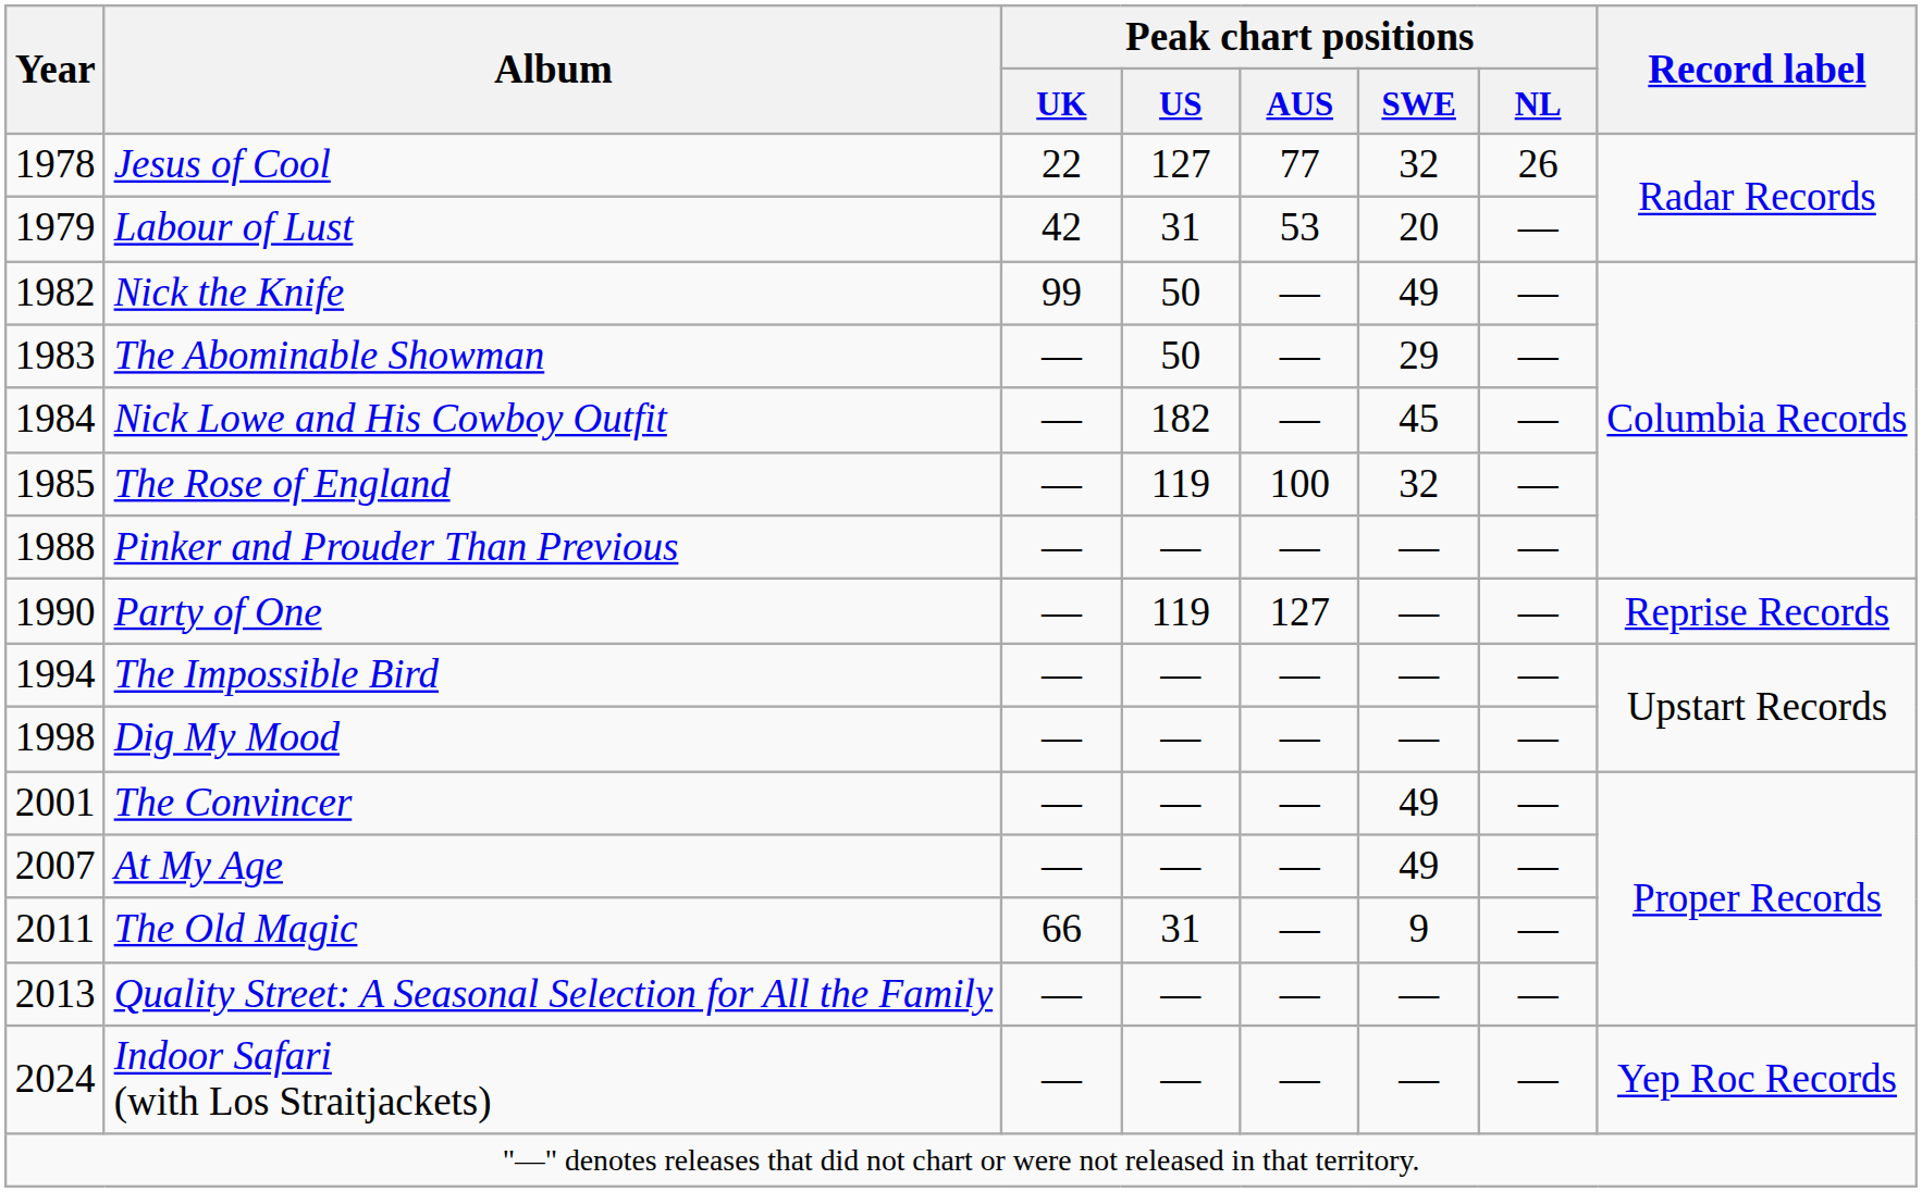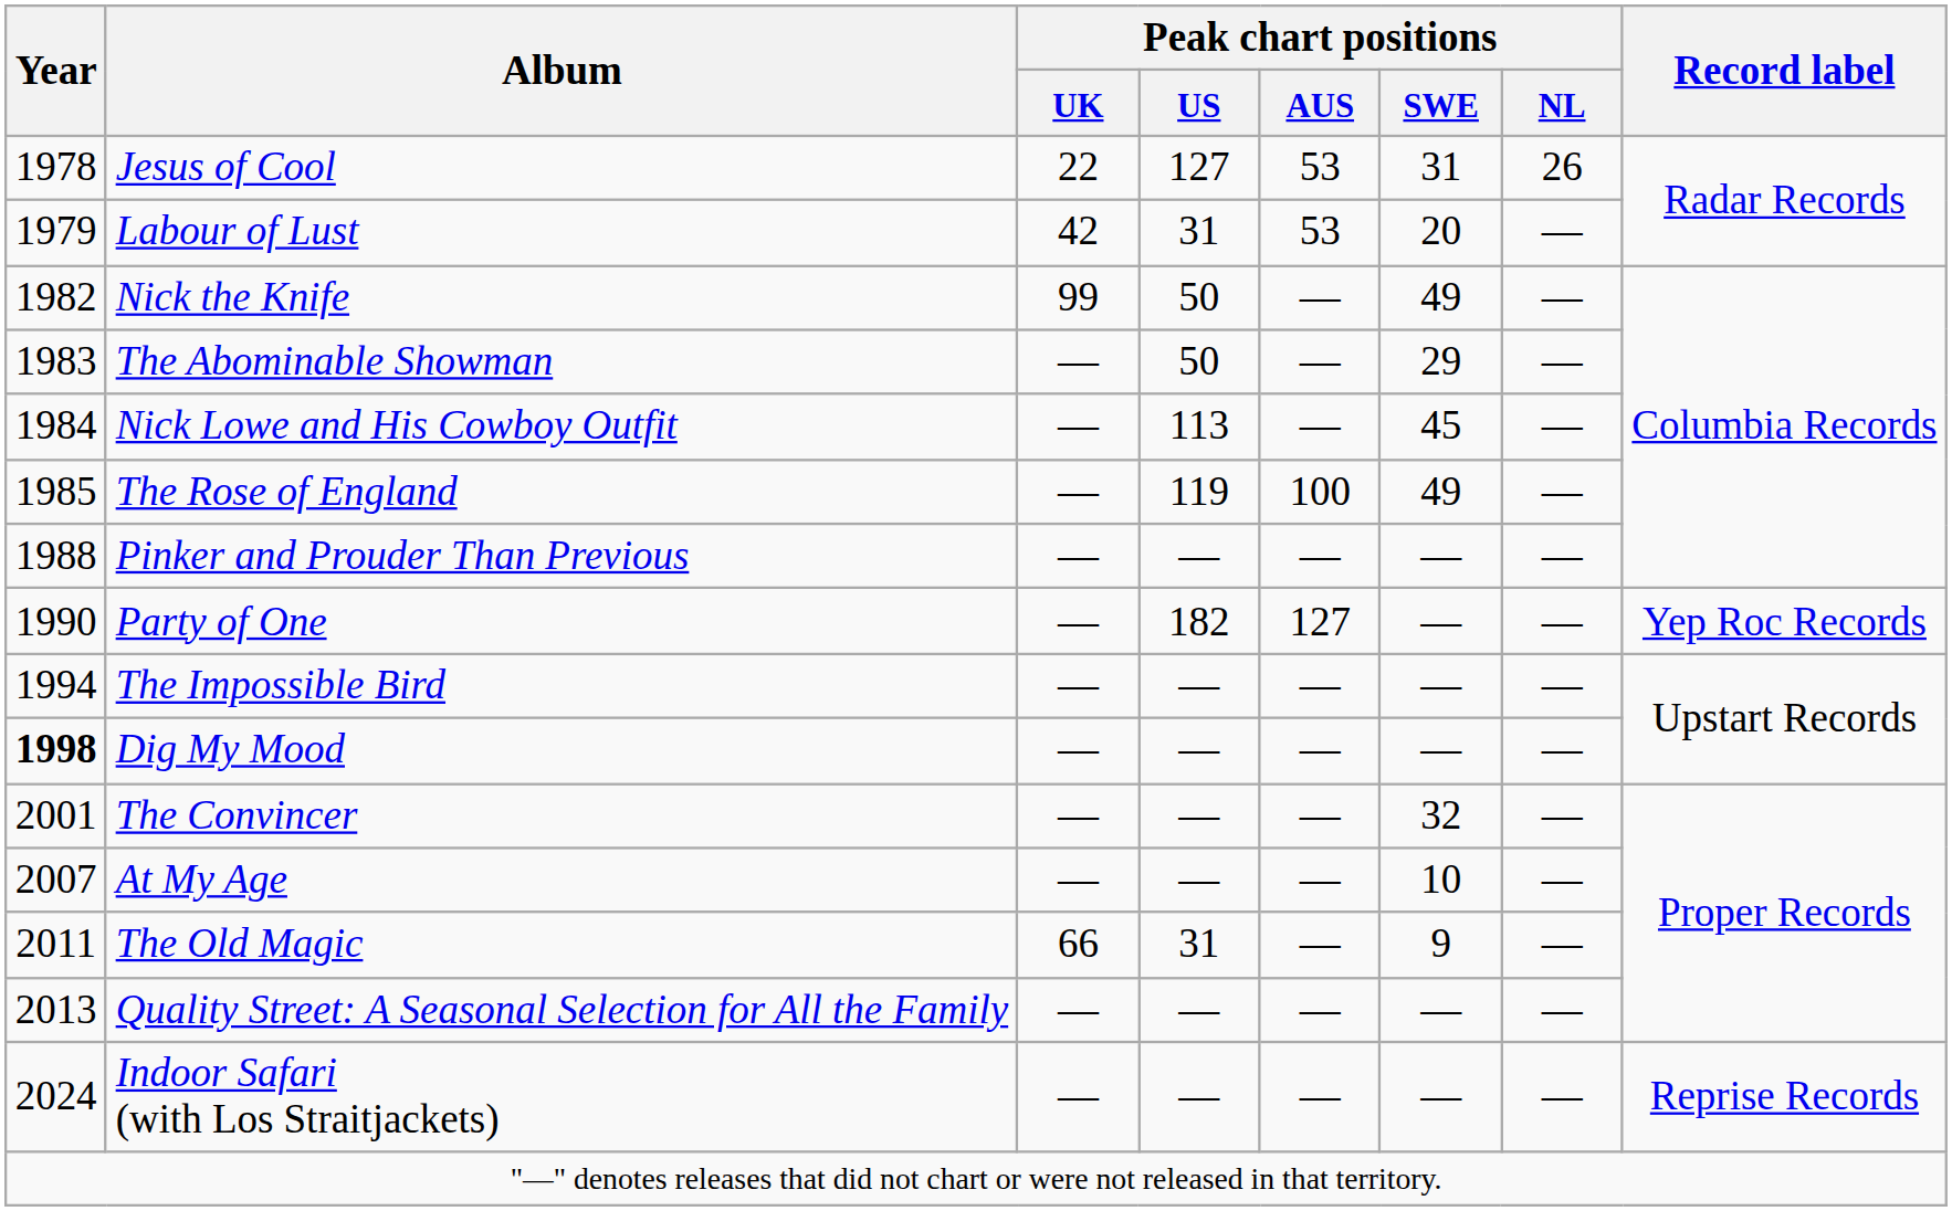Jesus of Cool | Peak chart positions / AUS: 77 -> 53
Jesus of Cool | Peak chart positions / SWE: 32 -> 31
Nick Lowe and His Cowboy Outfit | Peak chart positions / US: 182 -> 113
The Rose of England | Peak chart positions / SWE: 32 -> 49
Party of One | Peak chart positions / US: 119 -> 182
Party of One | Record label: Reprise Records -> Yep Roc Records
Dig My Mood | Year: normal -> bold
The Convincer | Peak chart positions / SWE: 49 -> 32
At My Age | Peak chart positions / SWE: 49 -> 10
Indoor Safari (with Los Straitjackets) | Record label: Yep Roc Records -> Reprise Records
